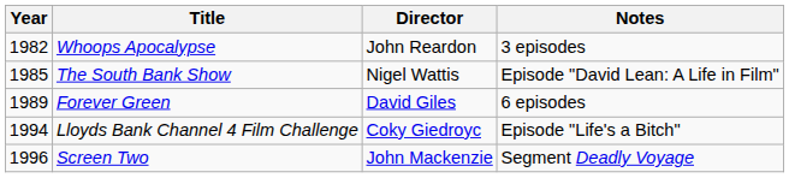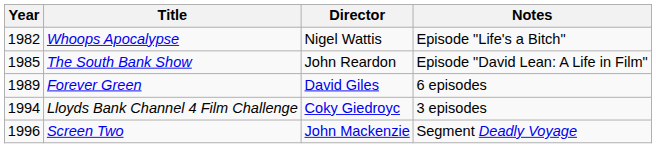Whoops Apocalypse | Director: John Reardon -> Nigel Wattis
Whoops Apocalypse | Notes: 3 episodes -> Episode "Life's a Bitch"
The South Bank Show | Director: Nigel Wattis -> John Reardon
Lloyds Bank Channel 4 Film Challenge | Notes: Episode "Life's a Bitch" -> 3 episodes
